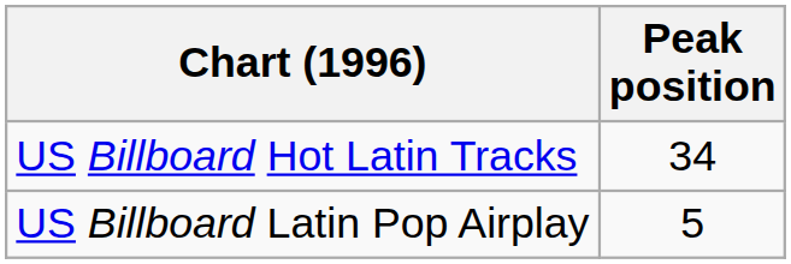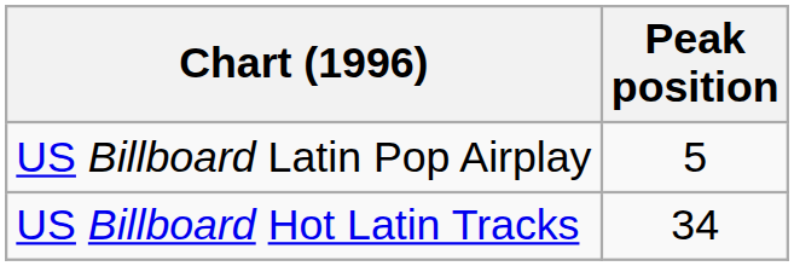rows swapped: US Billboard Hot Latin Tracks <-> US Billboard Latin Pop Airplay
